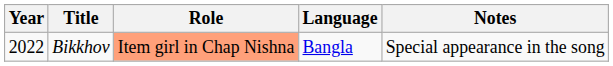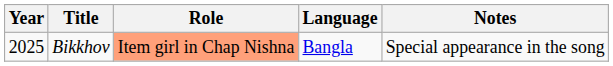Bikkhov | Year: 2022 -> 2025
